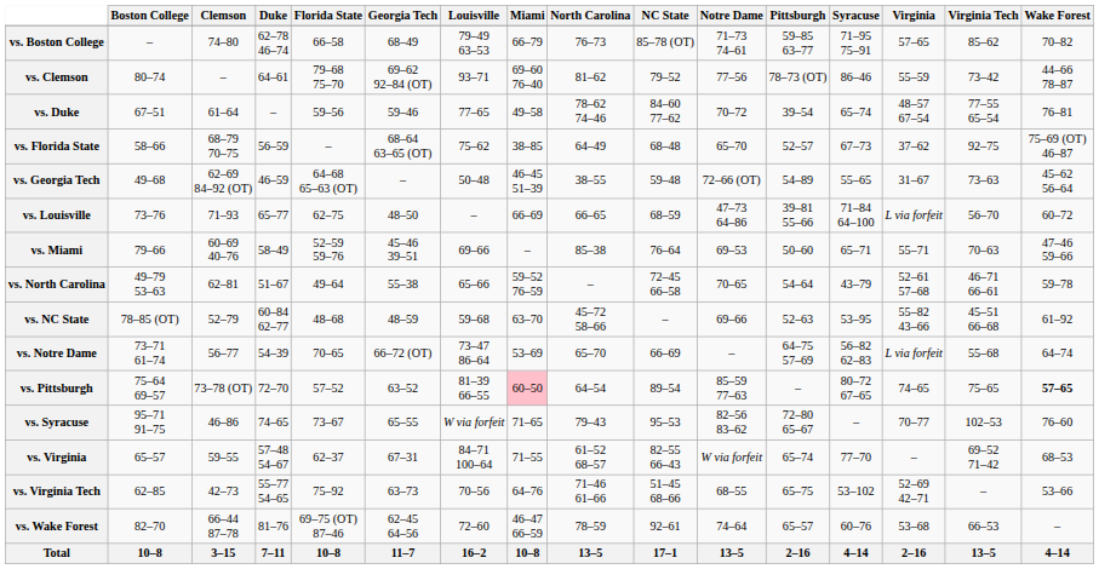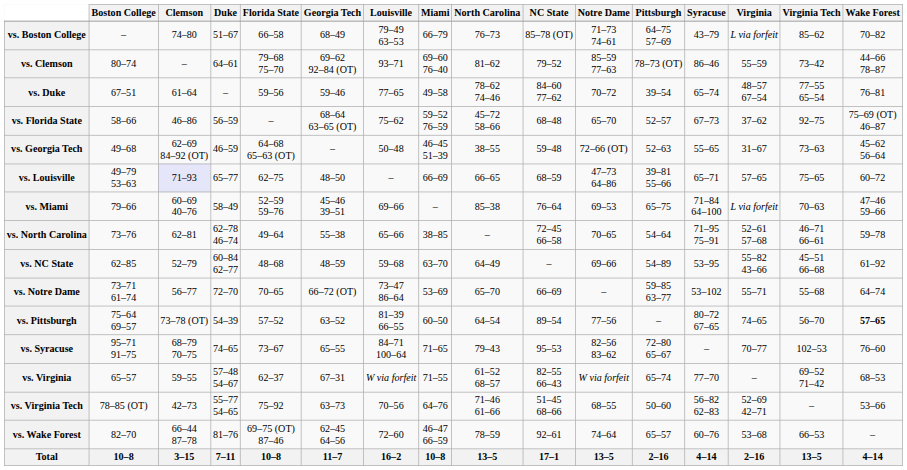vs. Boston College | Duke: 62–78 46–74 -> 51–67
vs. Boston College | Pittsburgh: 59–85 63–77 -> 64–75 57–69
vs. Boston College | Syracuse: 71–95 75–91 -> 43–79
vs. Boston College | Virginia: 57–65 -> L via forfeit
vs. Clemson | Notre Dame: 77–56 -> 85–59 77–63
vs. Florida State | Clemson: 68–79 70–75 -> 46–86
vs. Florida State | Miami: 38–85 -> 59–52 76–59
vs. Florida State | North Carolina: 64–49 -> 45–72 58–66
vs. Georgia Tech | Pittsburgh: 54–89 -> 52–63
vs. Louisville | Boston College: 73–76 -> 49–79 53–63
vs. Louisville | Clemson: no background -> lavender background
vs. Louisville | Syracuse: 71–84 64–100 -> 65–71
vs. Louisville | Virginia: L via forfeit -> 57–65
vs. Louisville | Virginia Tech: 56–70 -> 75–65
vs. Miami | Pittsburgh: 50–60 -> 65–75
vs. Miami | Syracuse: 65–71 -> 71–84 64–100
vs. Miami | Virginia: 55–71 -> L via forfeit
vs. North Carolina | Boston College: 49–79 53–63 -> 73–76
vs. North Carolina | Duke: 51–67 -> 62–78 46–74
vs. North Carolina | Miami: 59–52 76–59 -> 38–85
vs. North Carolina | Syracuse: 43–79 -> 71–95 75–91
vs. NC State | Boston College: 78–85 (OT) -> 62–85
vs. NC State | North Carolina: 45–72 58–66 -> 64–49
vs. NC State | Pittsburgh: 52–63 -> 54–89
vs. Notre Dame | Duke: 54–39 -> 72–70
vs. Notre Dame | Pittsburgh: 64–75 57–69 -> 59–85 63–77
vs. Notre Dame | Syracuse: 56–82 62–83 -> 53–102
vs. Notre Dame | Virginia: L via forfeit -> 55–71
vs. Pittsburgh | Duke: 72–70 -> 54–39
vs. Pittsburgh | Miami: pink background -> no background
vs. Pittsburgh | Notre Dame: 85–59 77–63 -> 77–56
vs. Pittsburgh | Virginia Tech: 75–65 -> 56–70
vs. Syracuse | Clemson: 46–86 -> 68–79 70–75
vs. Syracuse | Louisville: W via forfeit -> 84–71 100–64
vs. Virginia | Louisville: 84–71 100–64 -> W via forfeit
vs. Virginia Tech | Boston College: 62–85 -> 78–85 (OT)
vs. Virginia Tech | Pittsburgh: 65–75 -> 50–60
vs. Virginia Tech | Syracuse: 53–102 -> 56–82 62–83
